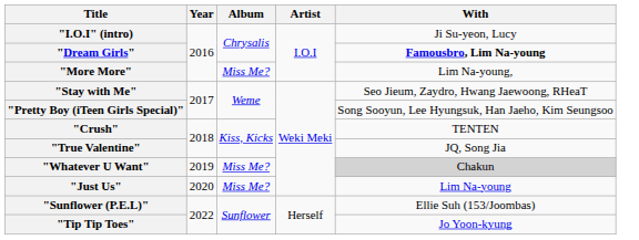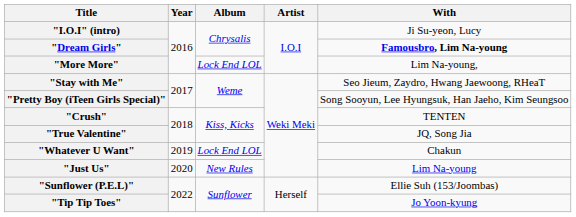"More More" | Album: Miss Me? -> Lock End LOL
"Whatever U Want" | Album: Miss Me? -> Lock End LOL
"Whatever U Want" | With: lightgrey background -> no background
"Just Us" | Album: Miss Me? -> New Rules
